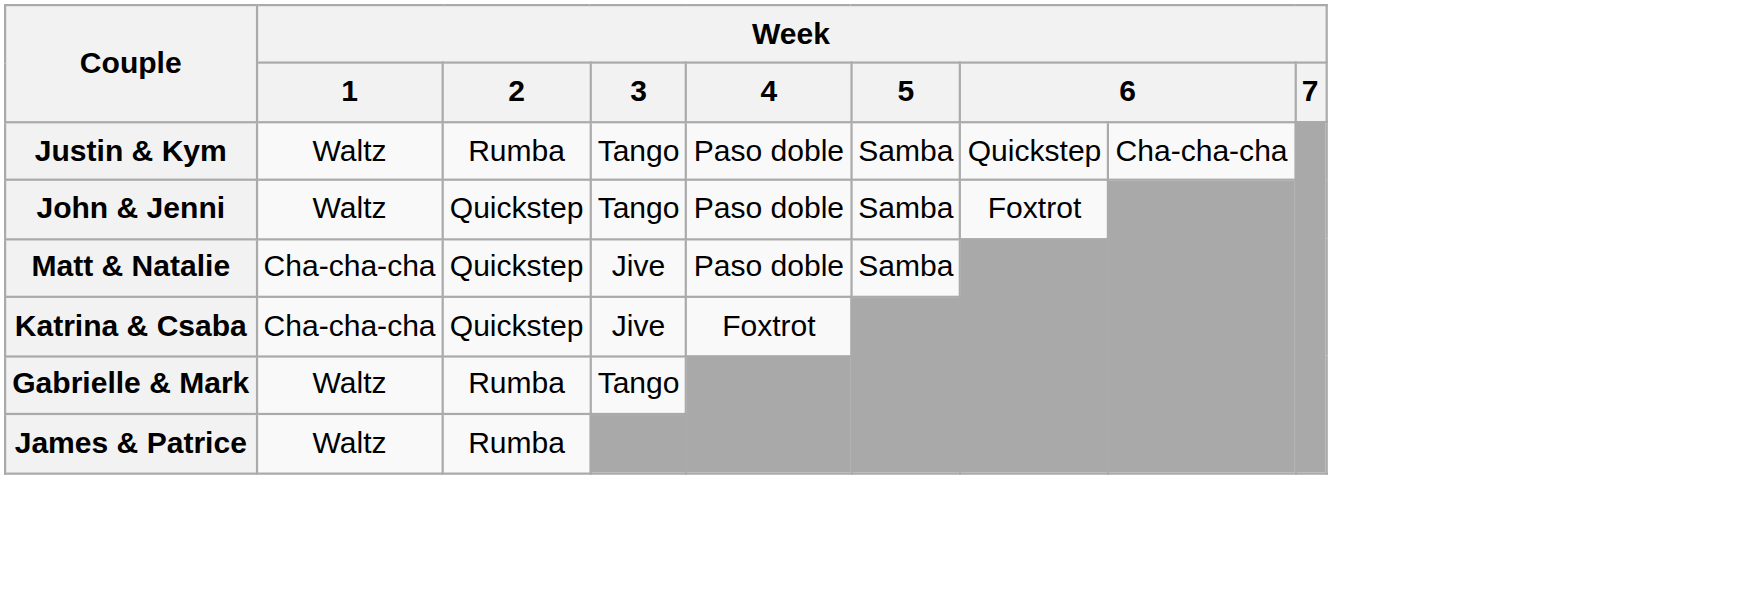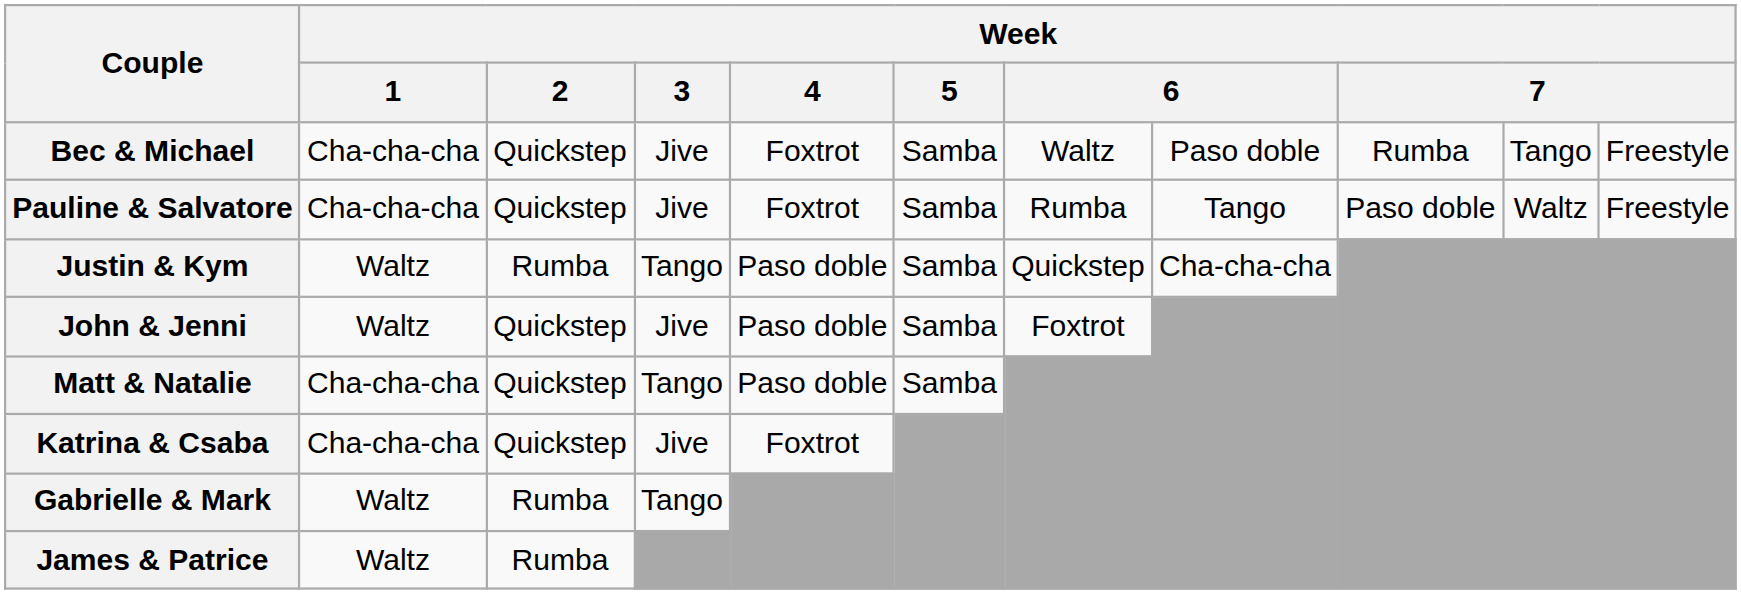+ row: Bec & Michael | Cha-cha-cha | Quickstep | Jive | Foxtrot | Samba | Waltz | Paso doble | Rumba | Tango | Freestyle
+ row: Pauline & Salvatore | Cha-cha-cha | Quickstep | Jive | Foxtrot | Samba | Rumba | Tango | Paso doble | Waltz | Freestyle
John & Jenni | Week / 3: Tango -> Jive
Matt & Natalie | Week / 3: Jive -> Tango
